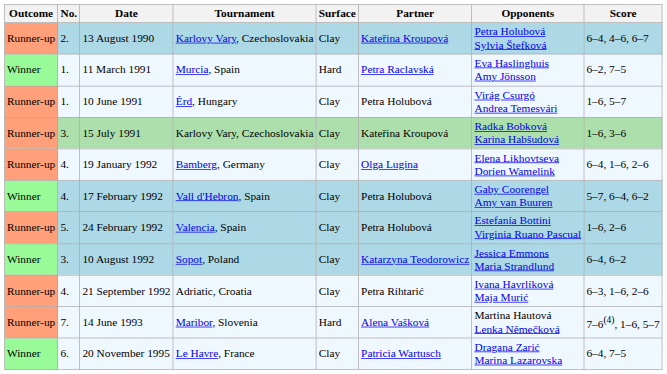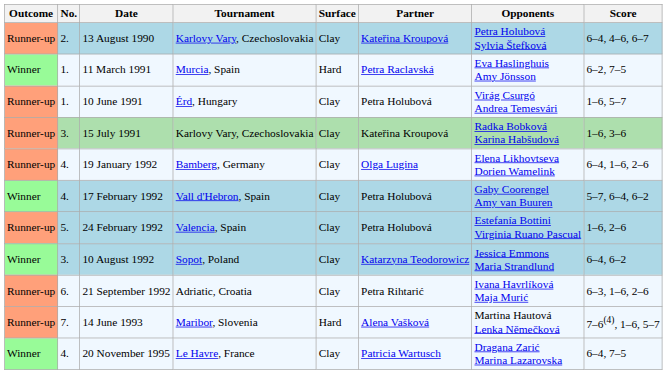21 September 1992 | No.: 4. -> 6.
20 November 1995 | No.: 6. -> 4.
